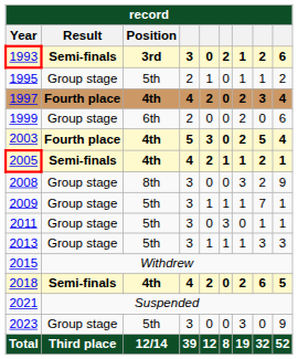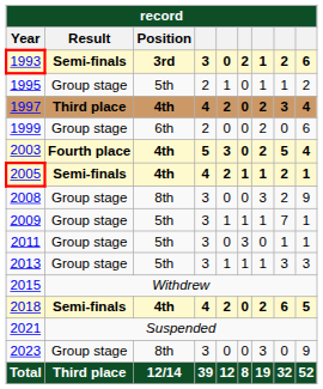1997 | Result: Fourth place -> Third place
2023 | Position: 5th -> 8th
